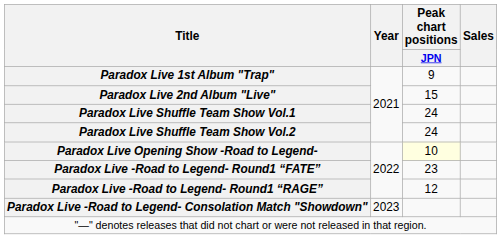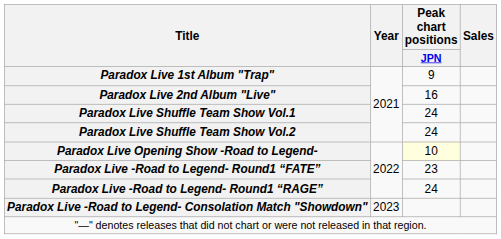Paradox Live 2nd Album "Live" | Peak chart positions / JPN: 15 -> 16
Paradox Live -Road to Legend- Round1 “RAGE” | Peak chart positions / JPN: 12 -> 24
